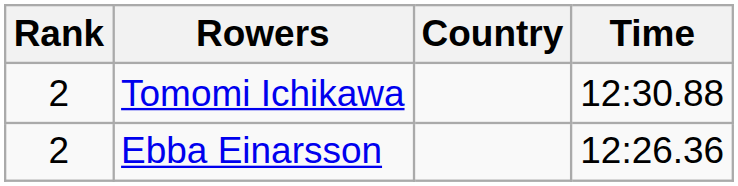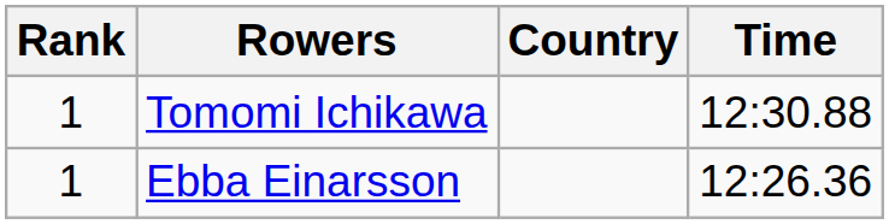Tomomi Ichikawa | Rank: 2 -> 1
Ebba Einarsson | Rank: 2 -> 1
